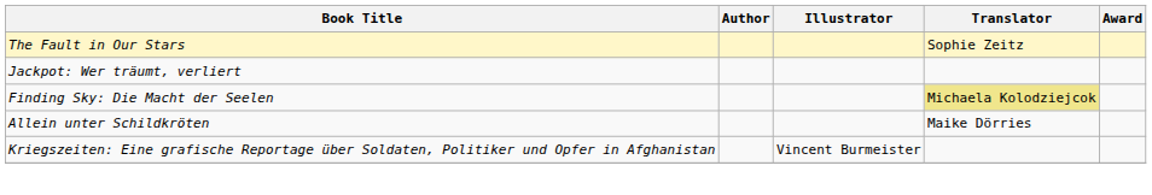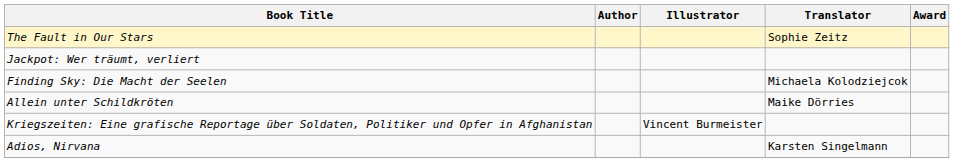Finding Sky: Die Macht der Seelen | Translator: khaki background -> no background
+ row: Adios, Nirvana | Karsten Singelmann
